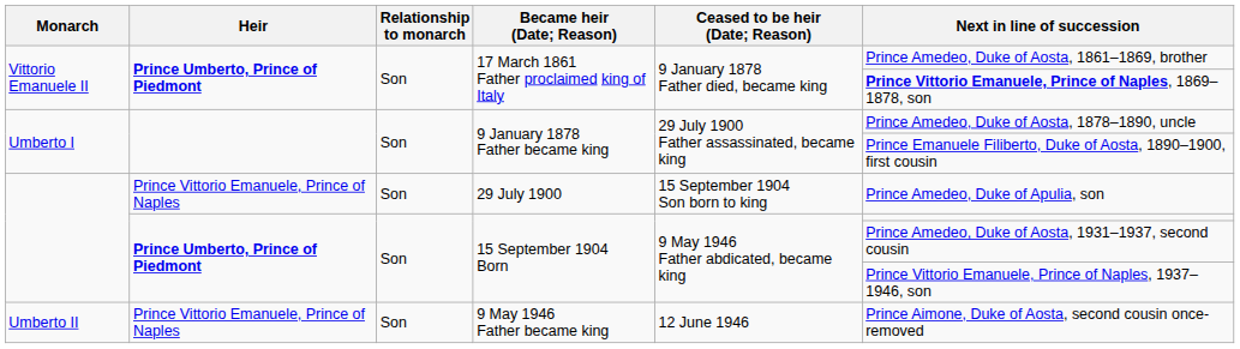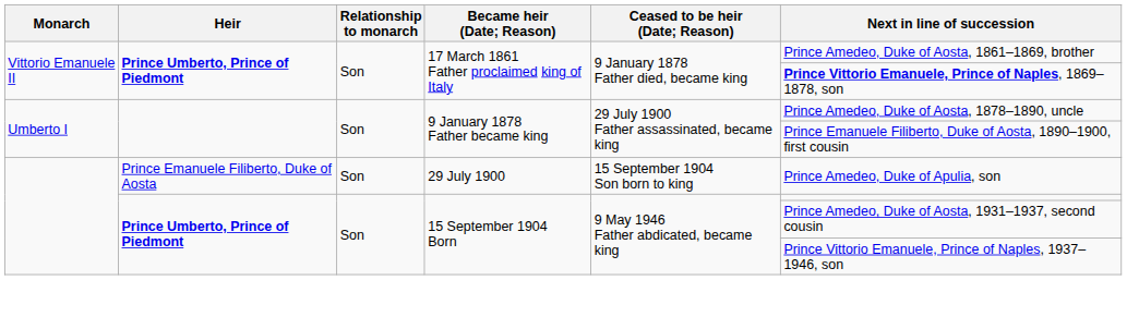29 July 1900 | Heir: Prince Vittorio Emanuele, Prince of Naples -> Prince Emanuele Filiberto, Duke of Aosta
- row: Umberto II | Prince Vittorio Emanuele, Prince of Naples | Son | 9 May 1946 Father became king | 12 June 1946 | Prince Aimone, Duke of Aosta, second cousin once-removed
